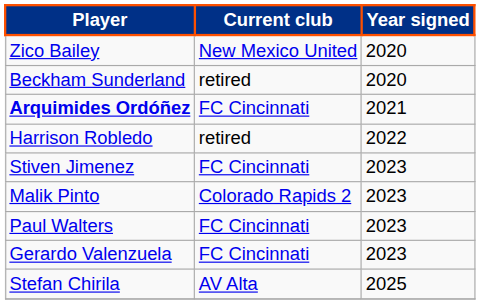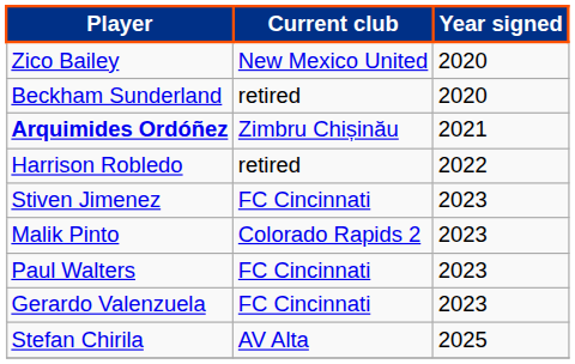Arquimides Ordóñez | Current club: FC Cincinnati -> Zimbru Chișinău
